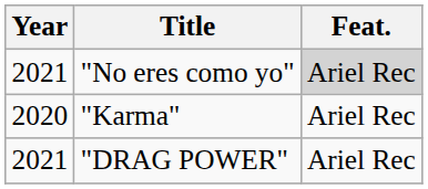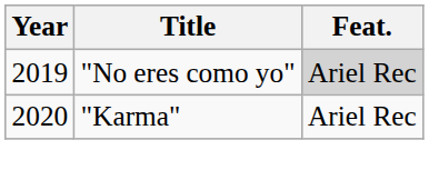"No eres como yo" | Year: 2021 -> 2019
- row: 2021 | "DRAG POWER" | Ariel Rec
